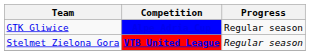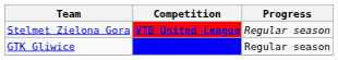rows swapped: Stelmet Zielona Gora <-> GTK Gliwice
